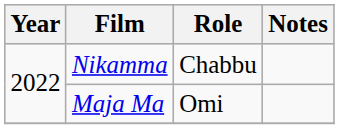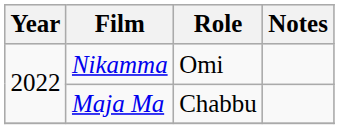Nikamma | Role: Chabbu -> Omi
Maja Ma | Role: Omi -> Chabbu
